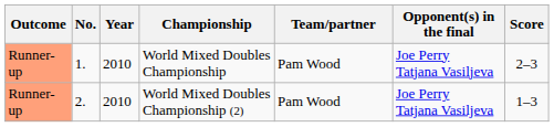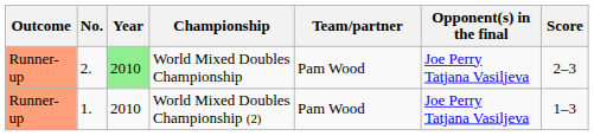World Mixed Doubles Championship | No.: 1. -> 2.
World Mixed Doubles Championship | Year: no background -> lightgreen background
World Mixed Doubles Championship (2) | No.: 2. -> 1.
